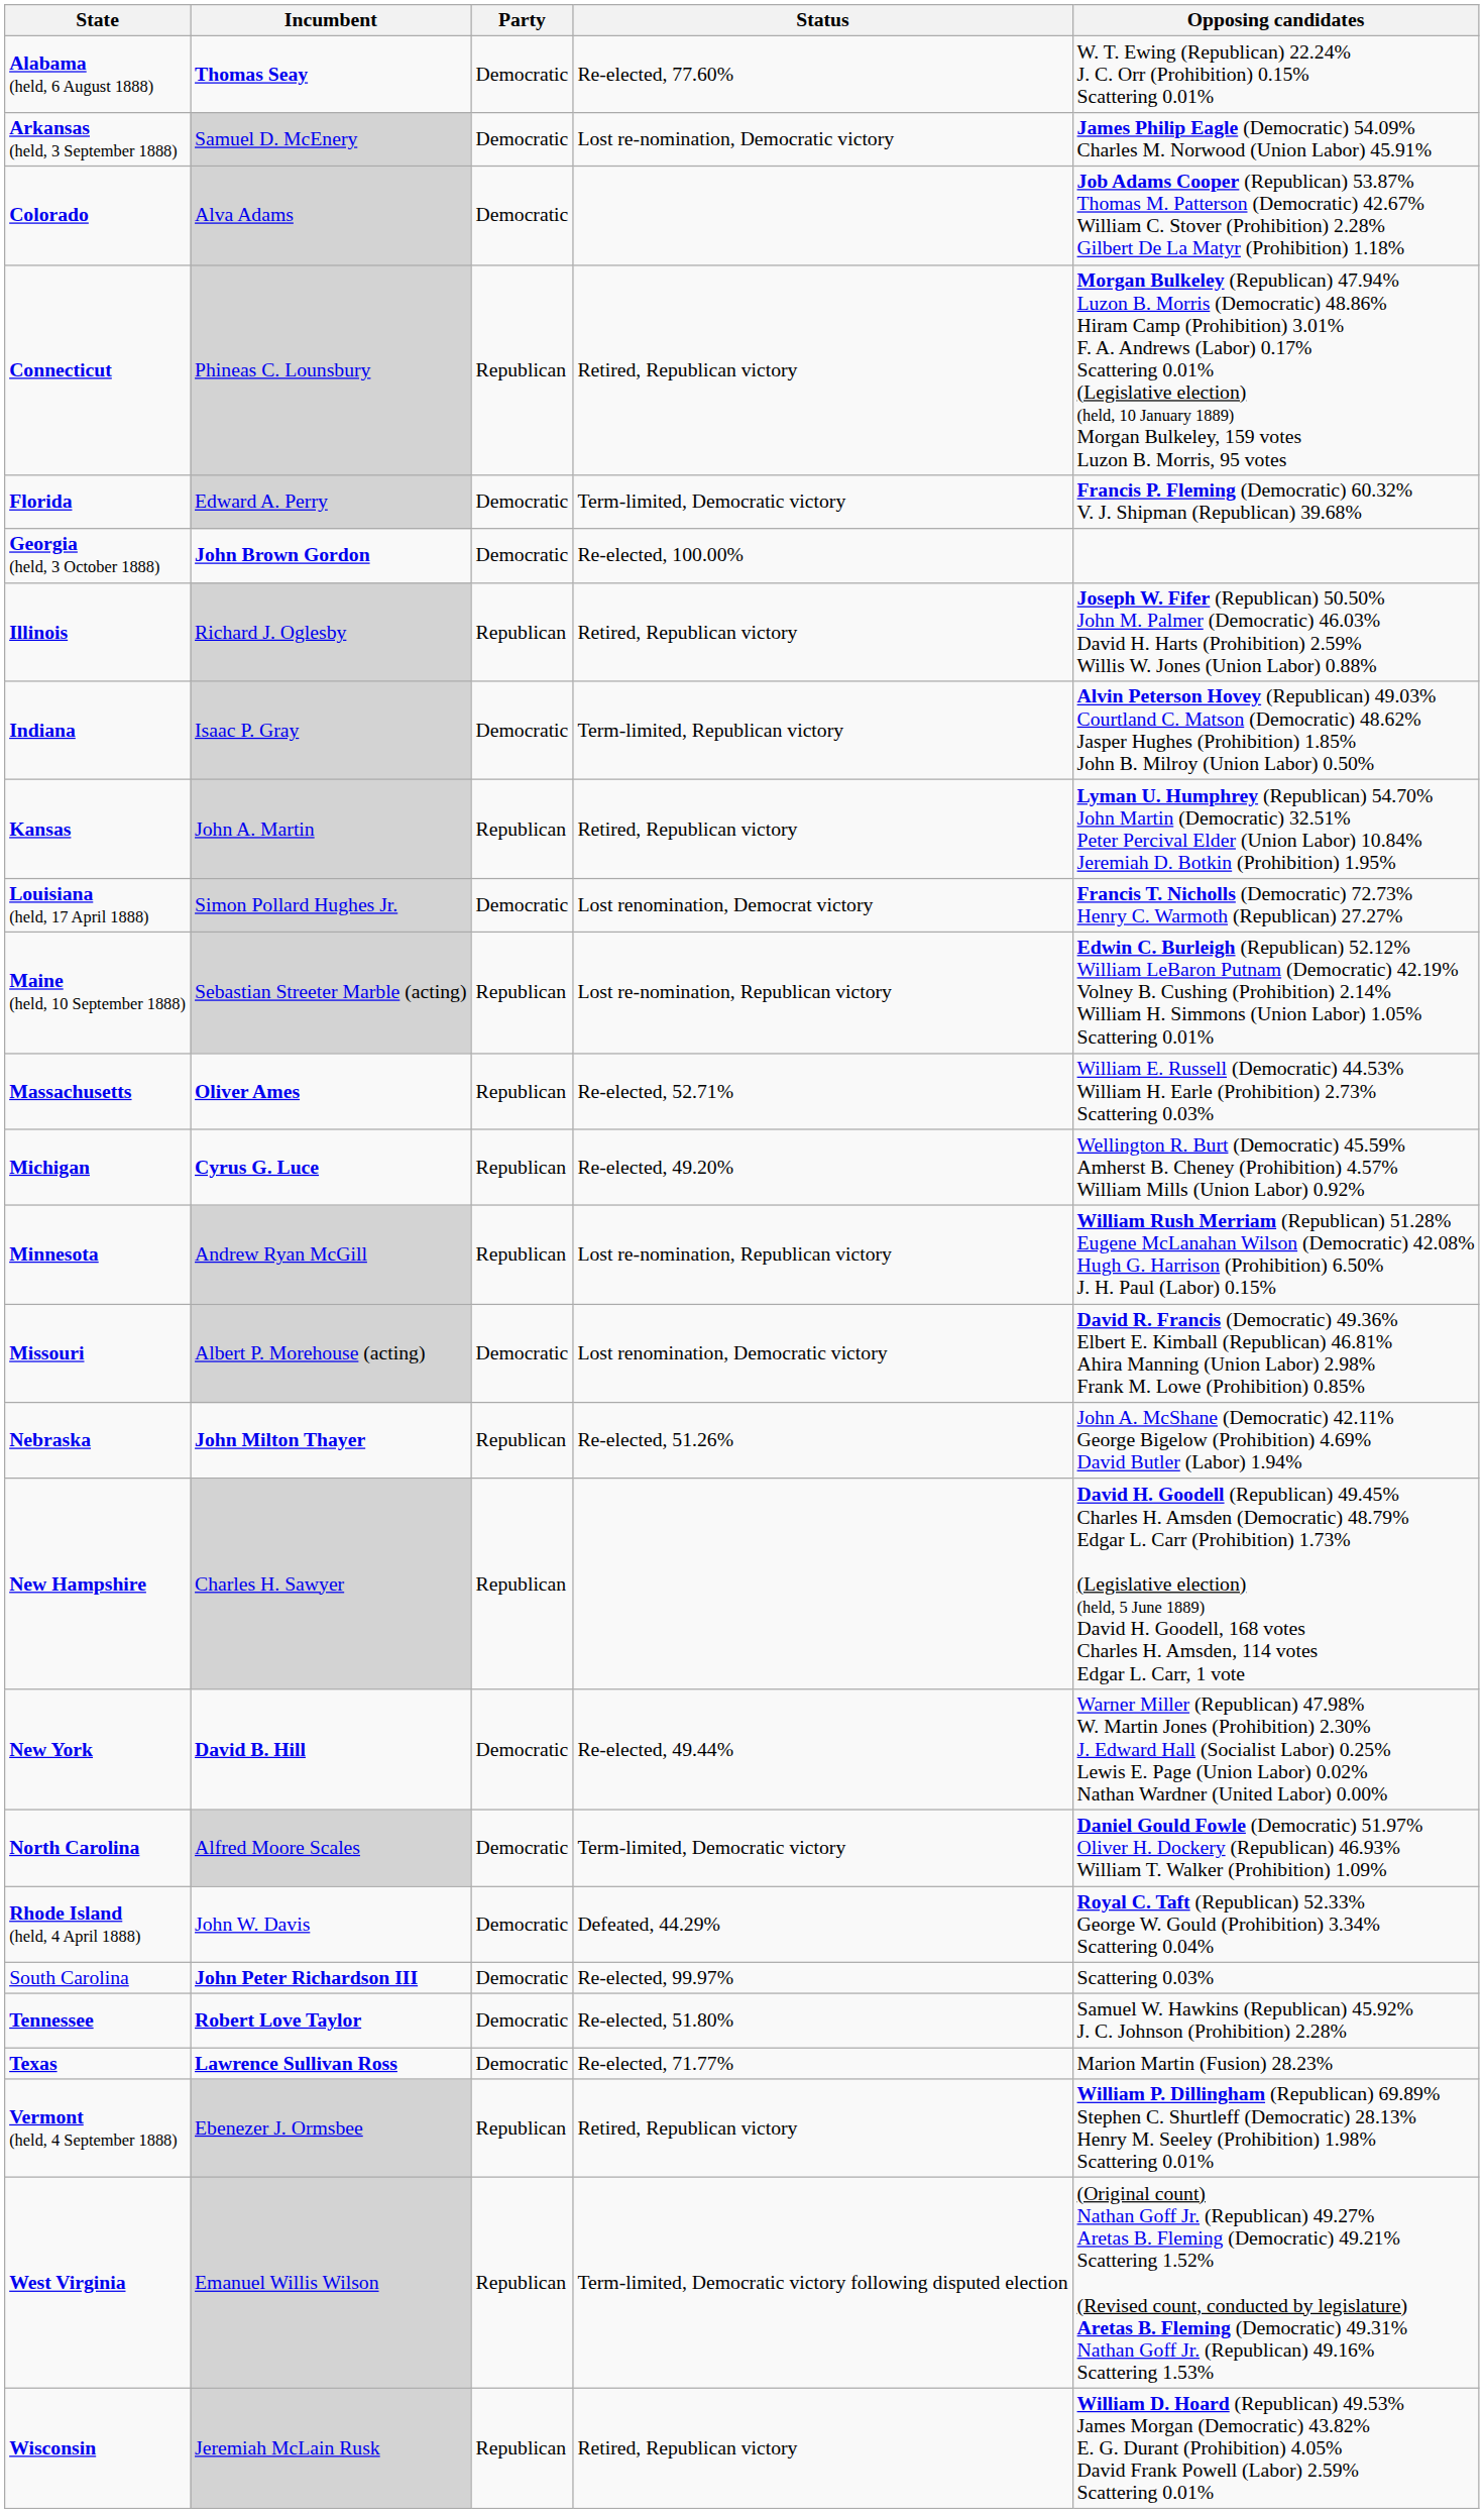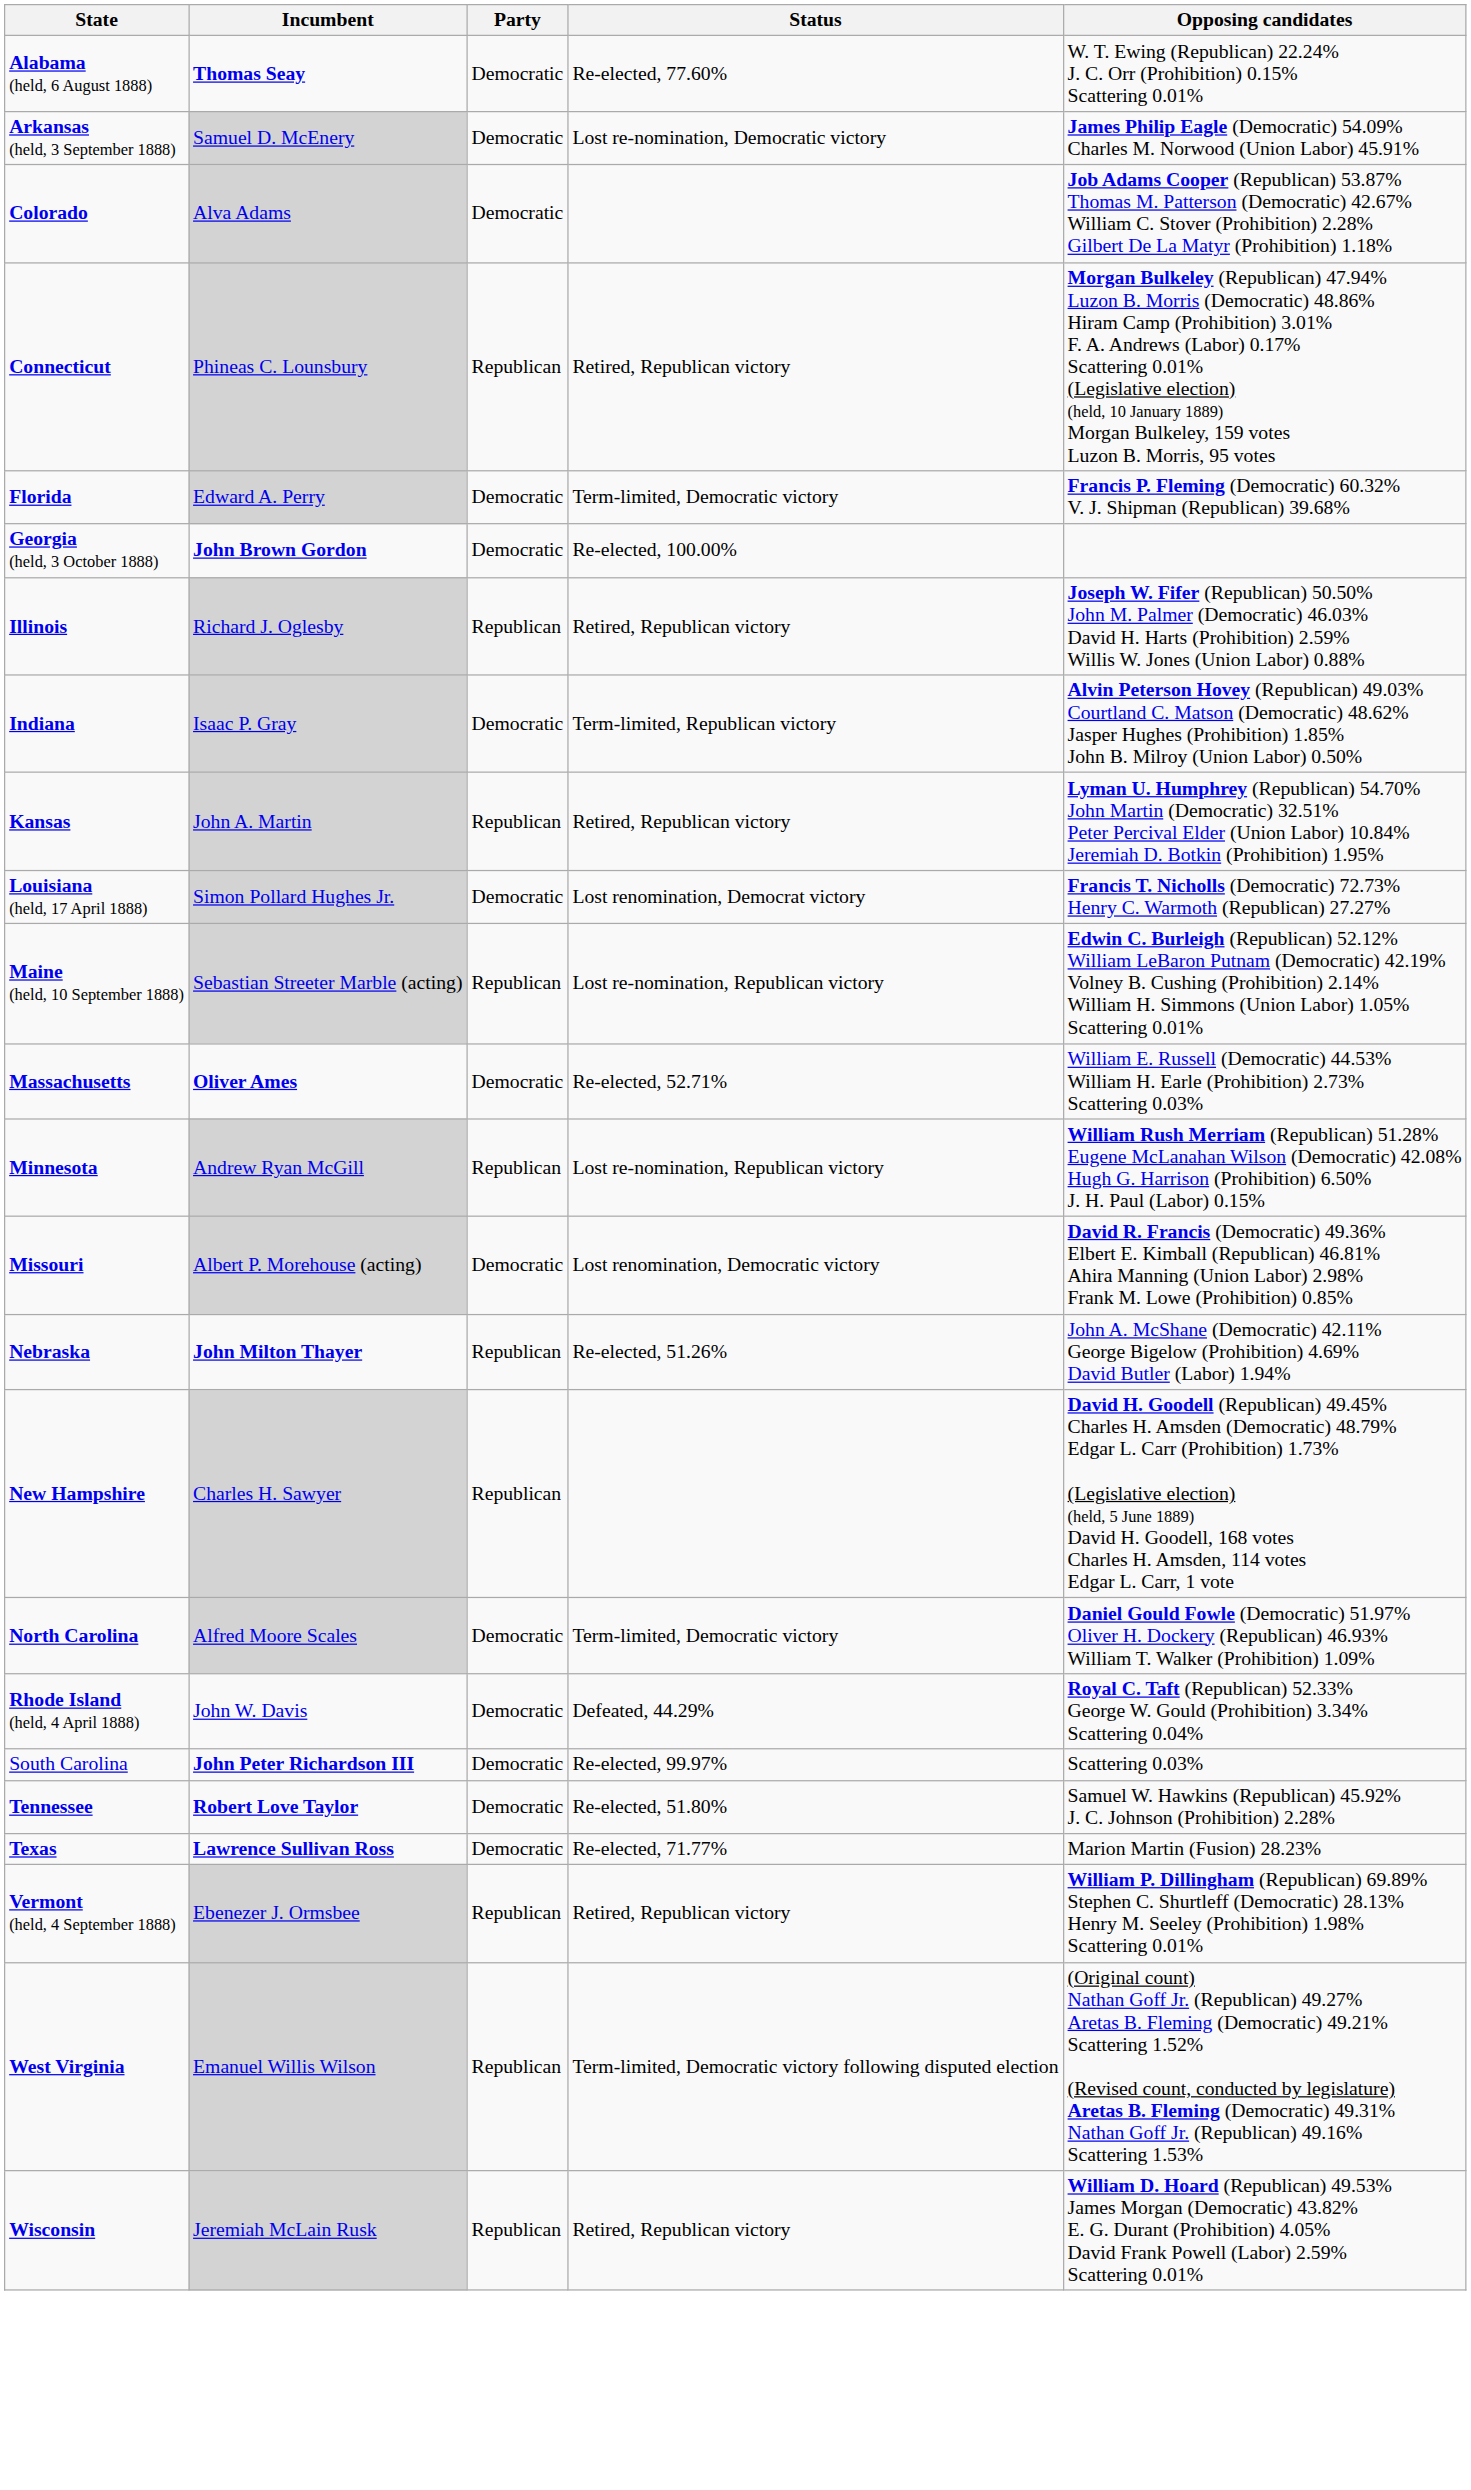Massachusetts | Party: Republican -> Democratic
- row: Michigan | Cyrus G. Luce | Republican | Re-elected, 49.20% | Wellington R. Burt (Democratic) 45.59% Amherst B. Cheney (Prohibition) 4.57% William Mills (Union Labor) 0.92%
- row: New York | David B. Hill | Democratic | Re-elected, 49.44% | Warner Miller (Republican) 47.98% W. Martin Jones (Prohibition) 2.30% J. Edward Hall (Socialist Labor) 0.25% Lewis E. Page (Union Labor) 0.02% Nathan Wardner (United Labor) 0.00%
